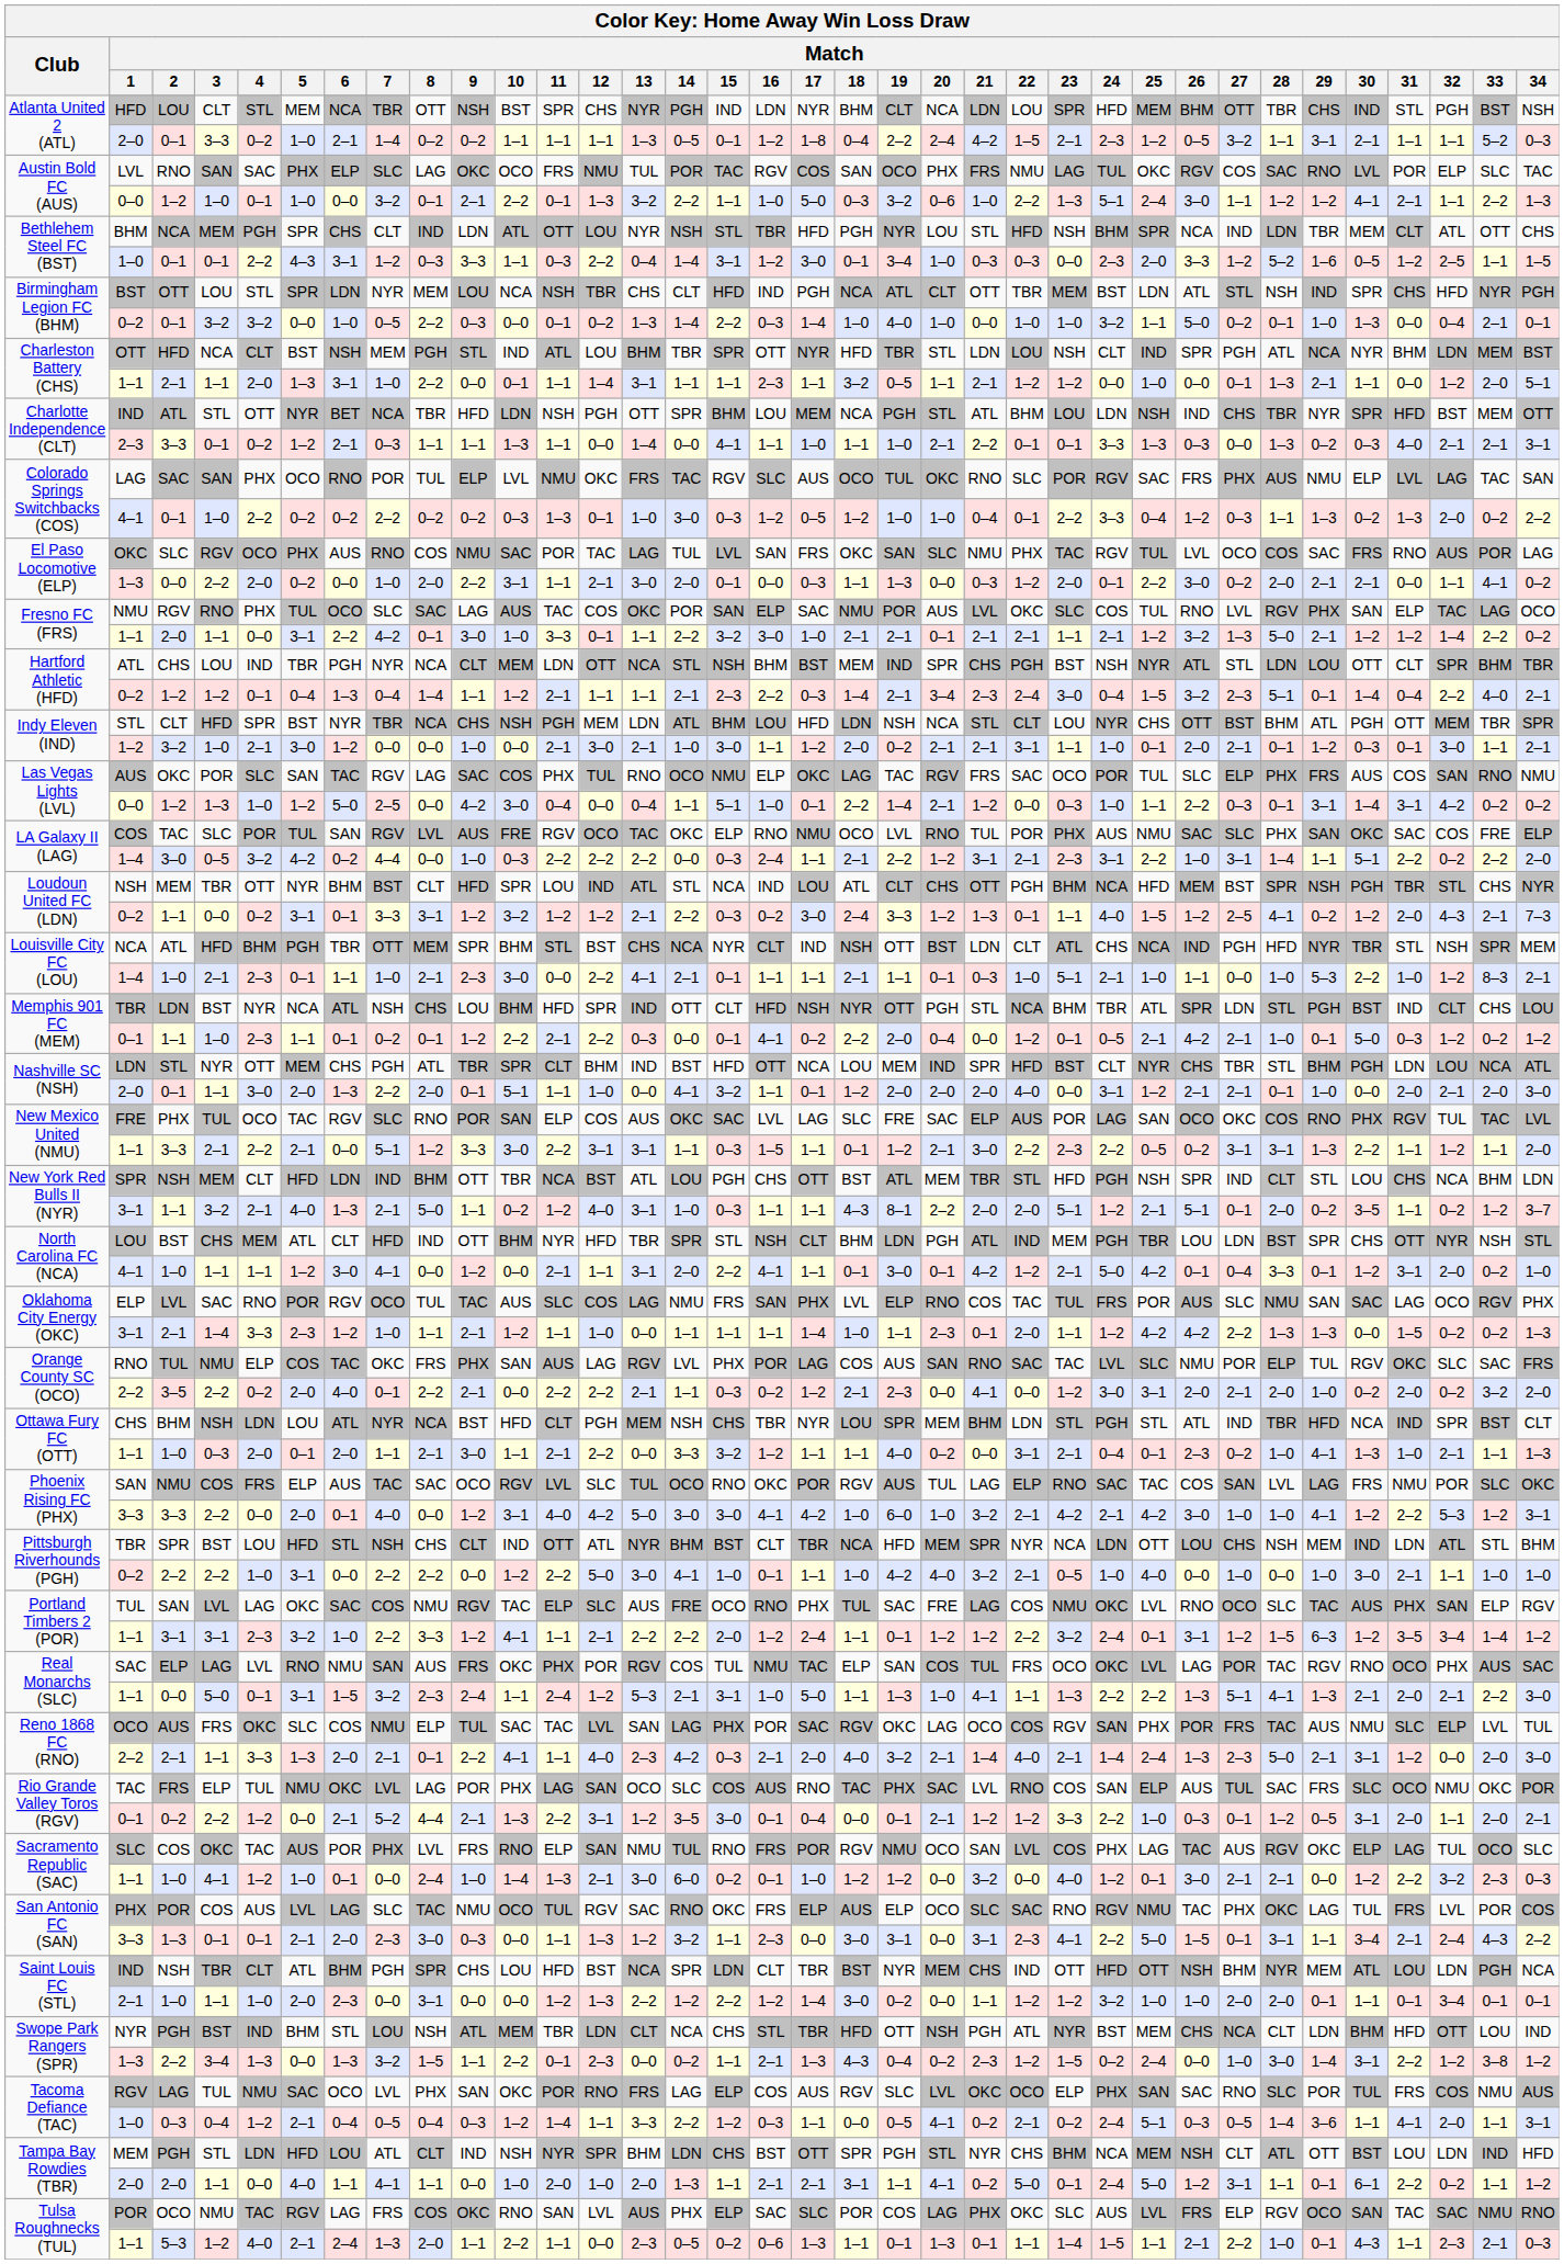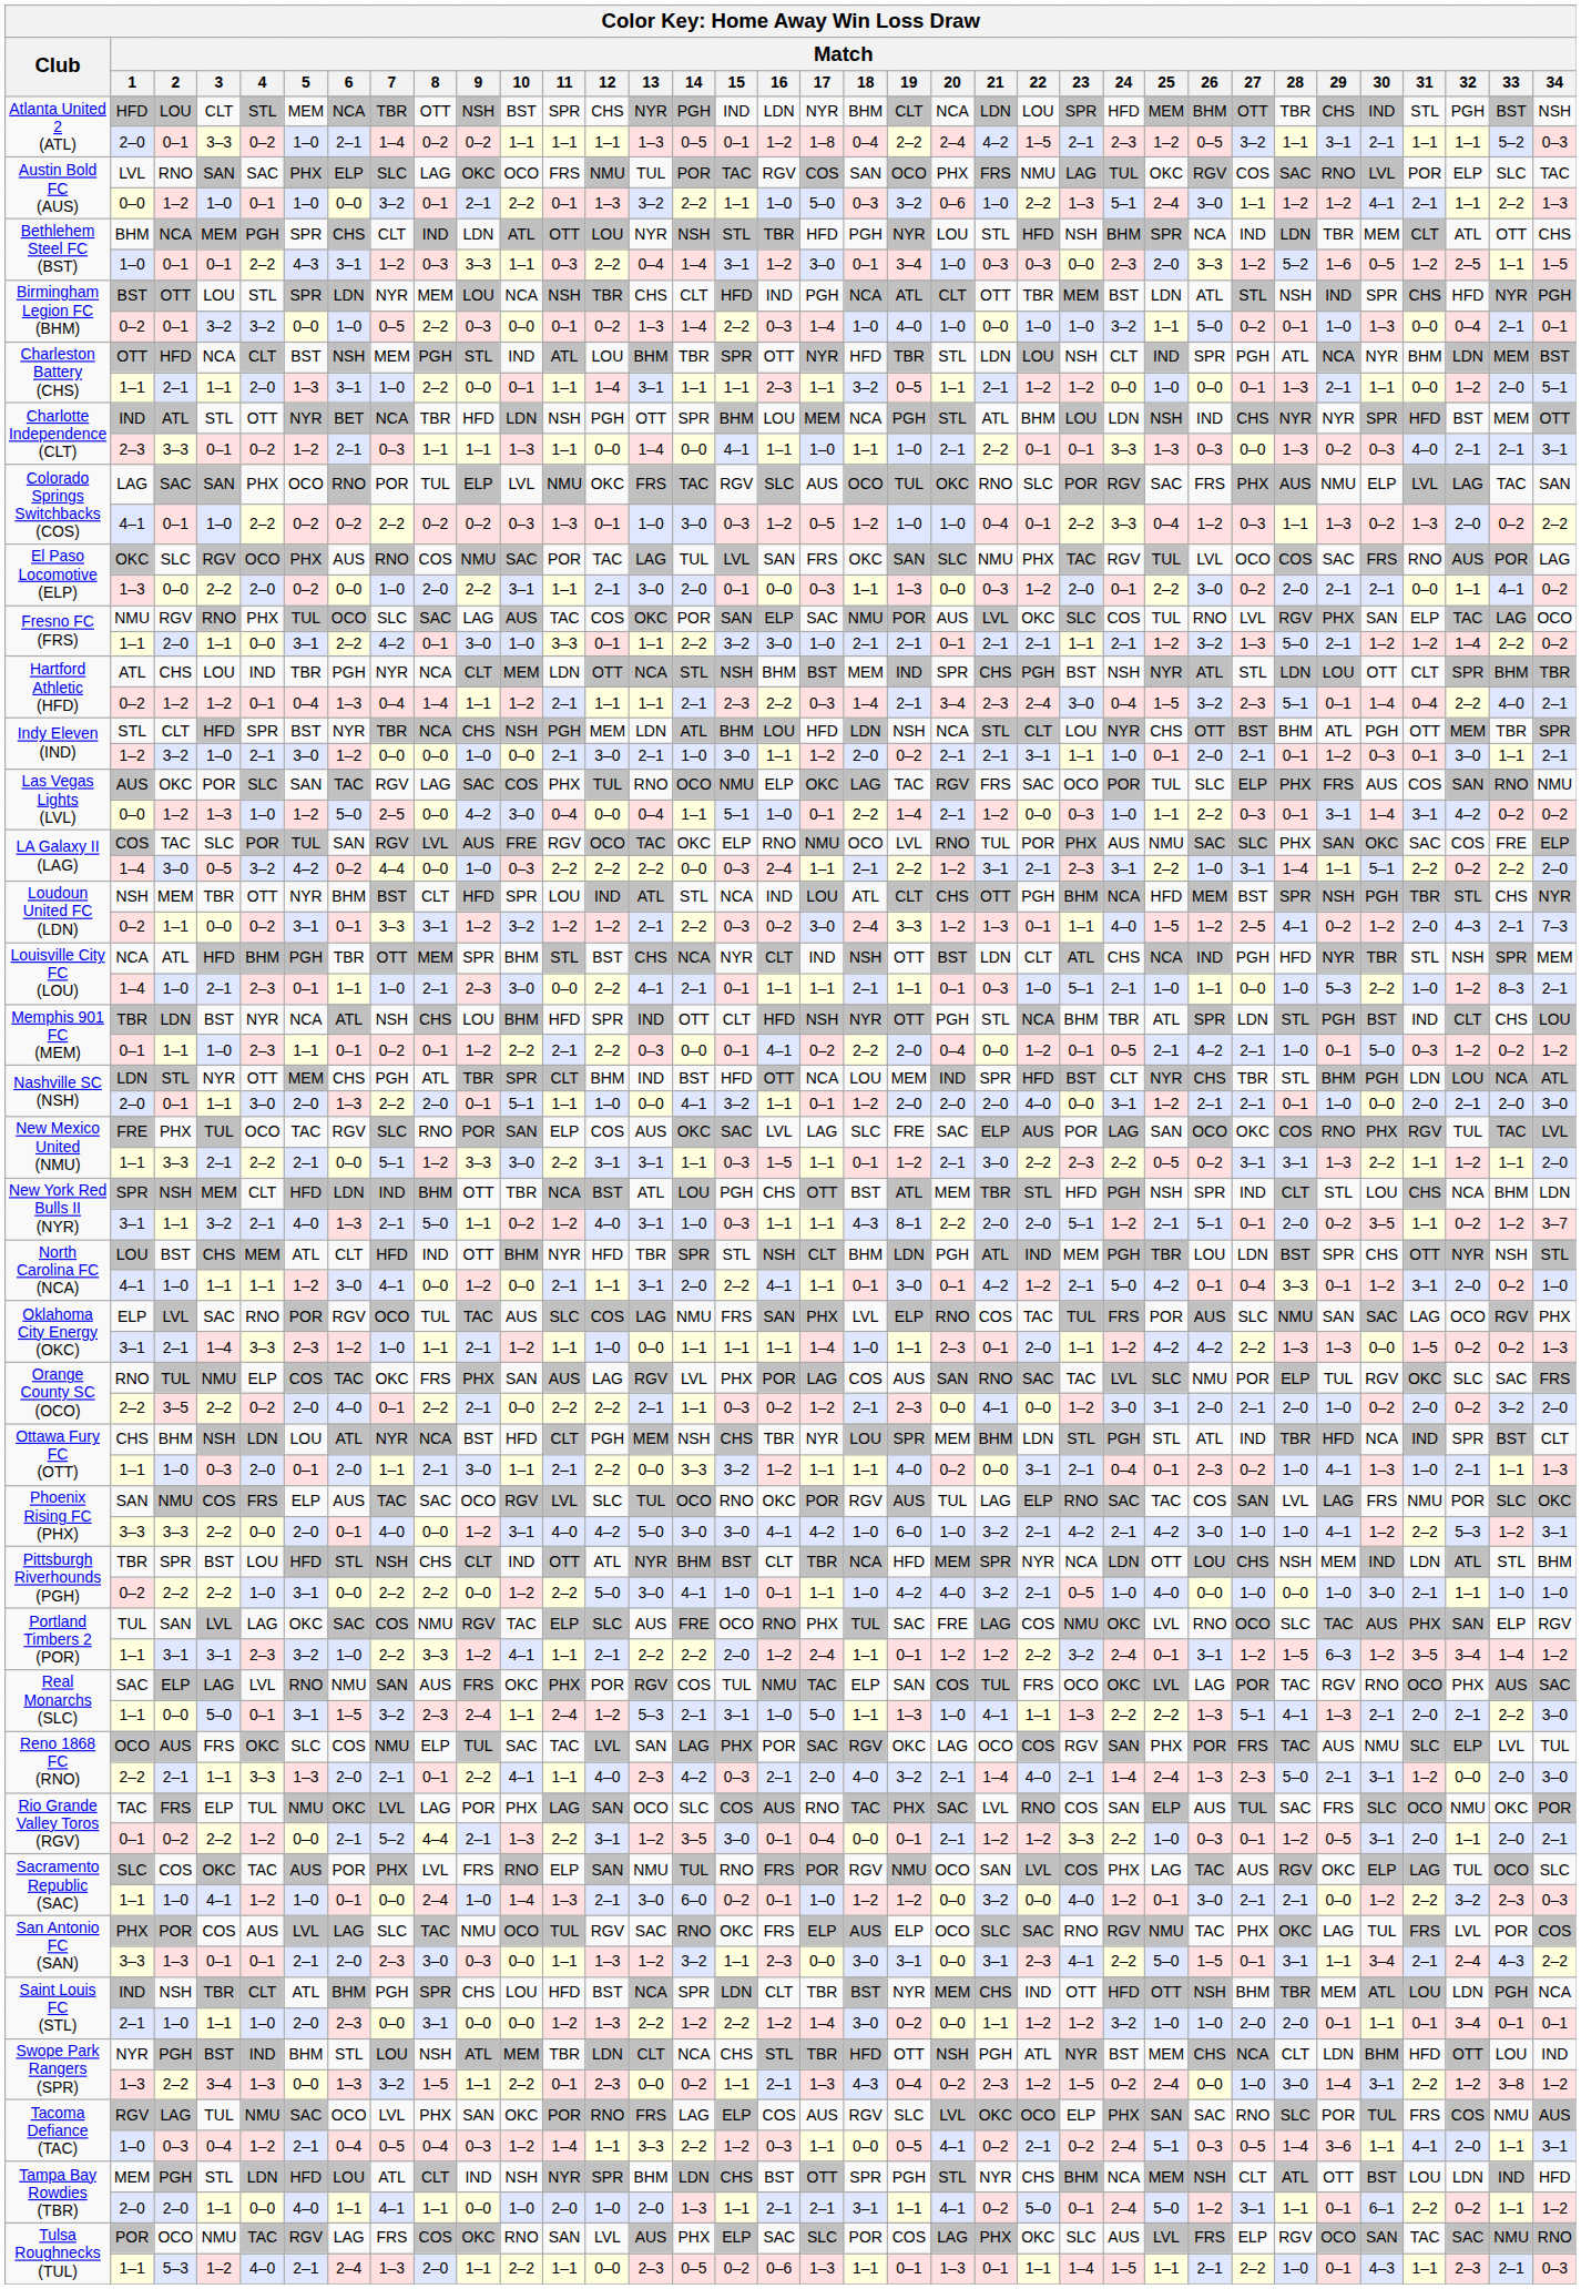Charlotte Independence (CLT) / ATL | Match / 28: TBR -> NYR
Saint Louis FC (STL) / NSH | Match / 28: NYR -> TBR
